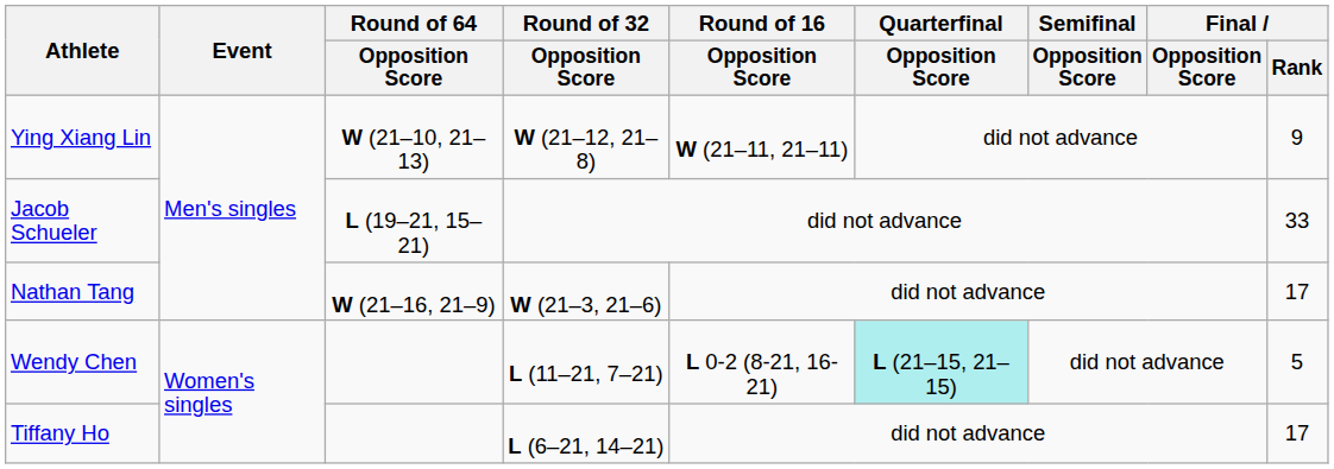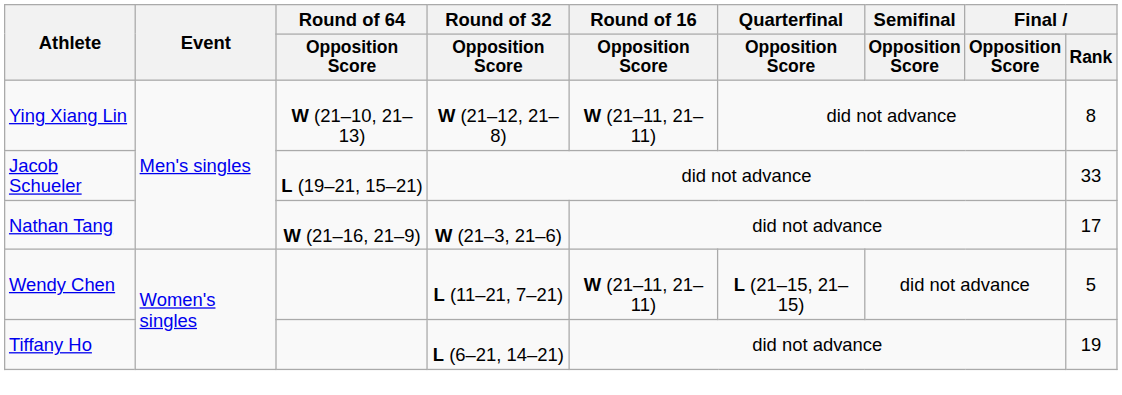Ying Xiang Lin | Final / Rank: 9 -> 8
Wendy Chen | Round of 16 / Opposition Score: L 0-2 (8-21, 16-21) -> W (21–11, 21–11)
Wendy Chen | Quarterfinal / Opposition Score: paleturquoise background -> no background
Tiffany Ho | Final / Rank: 17 -> 19
